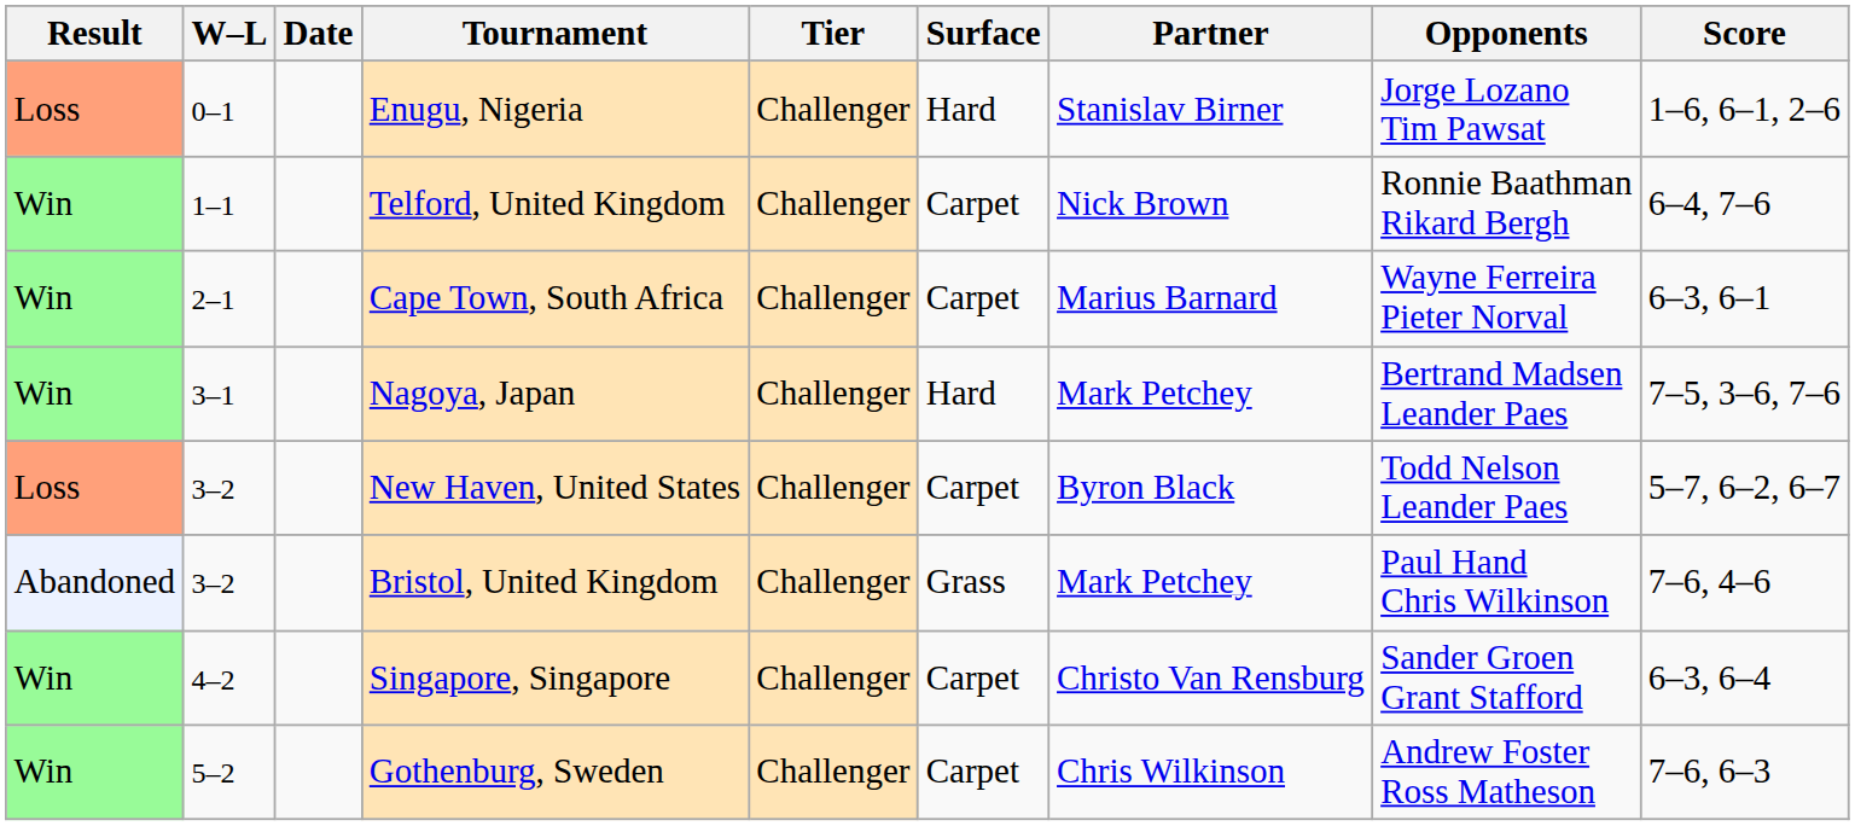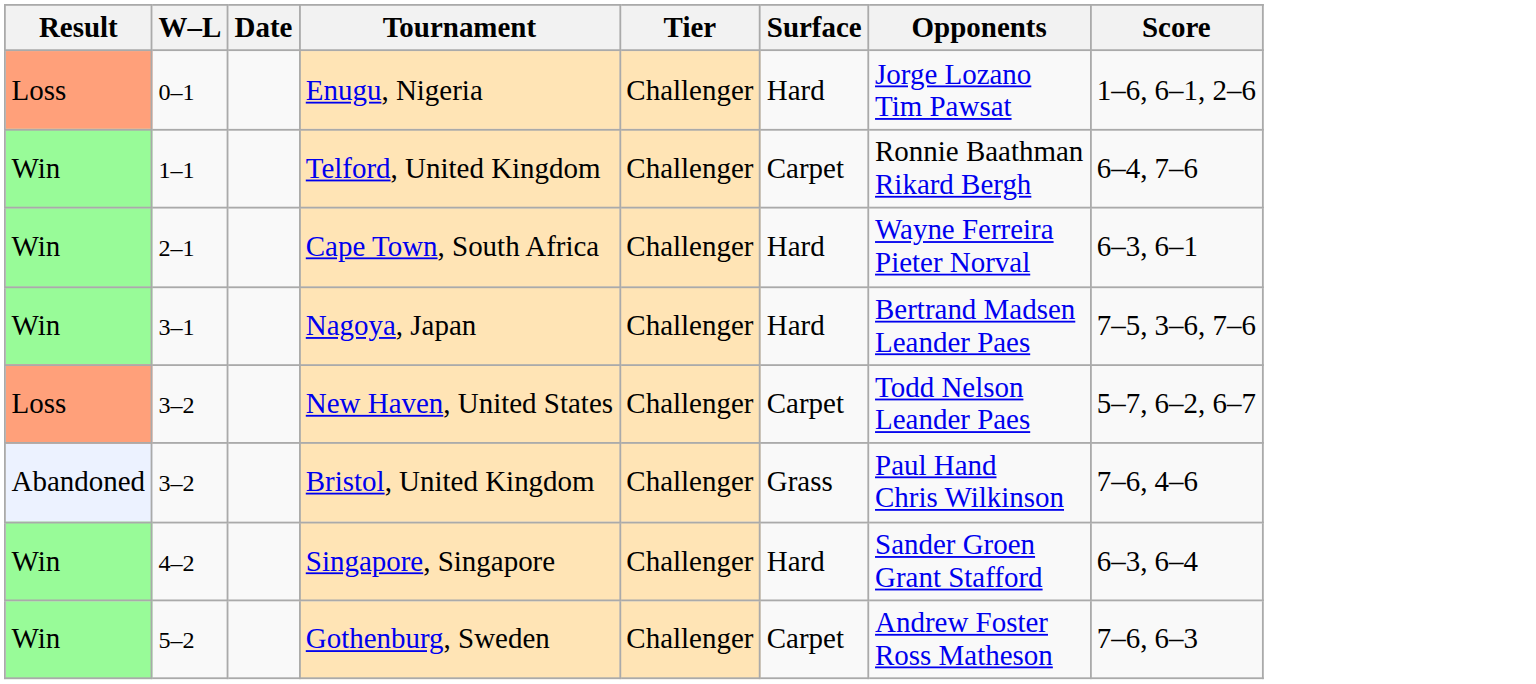- column: Partner | Stanislav Birner | Nick Brown | Marius Barnard | Mark Petchey | Byron Black | Mark Petchey | Christo Van Rensburg | Chris Wilkinson
Cape Town, South Africa | Surface: Carpet -> Hard
Singapore, Singapore | Surface: Carpet -> Hard
